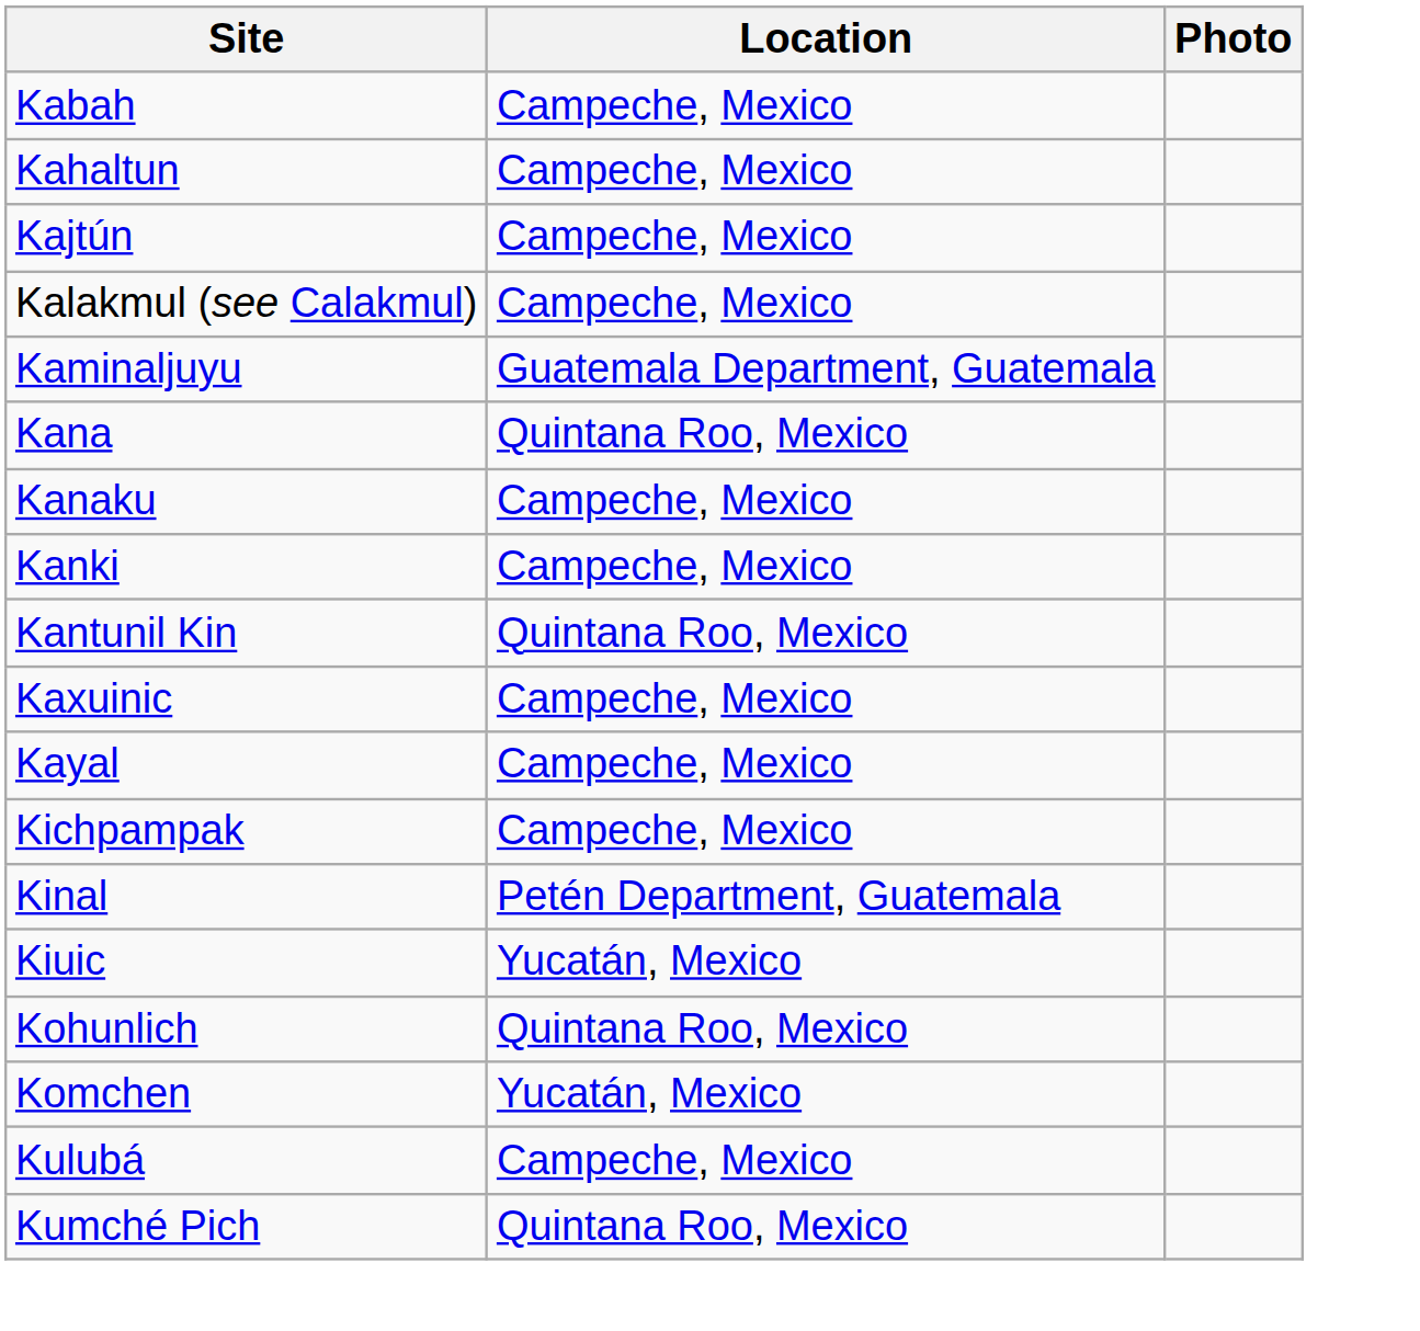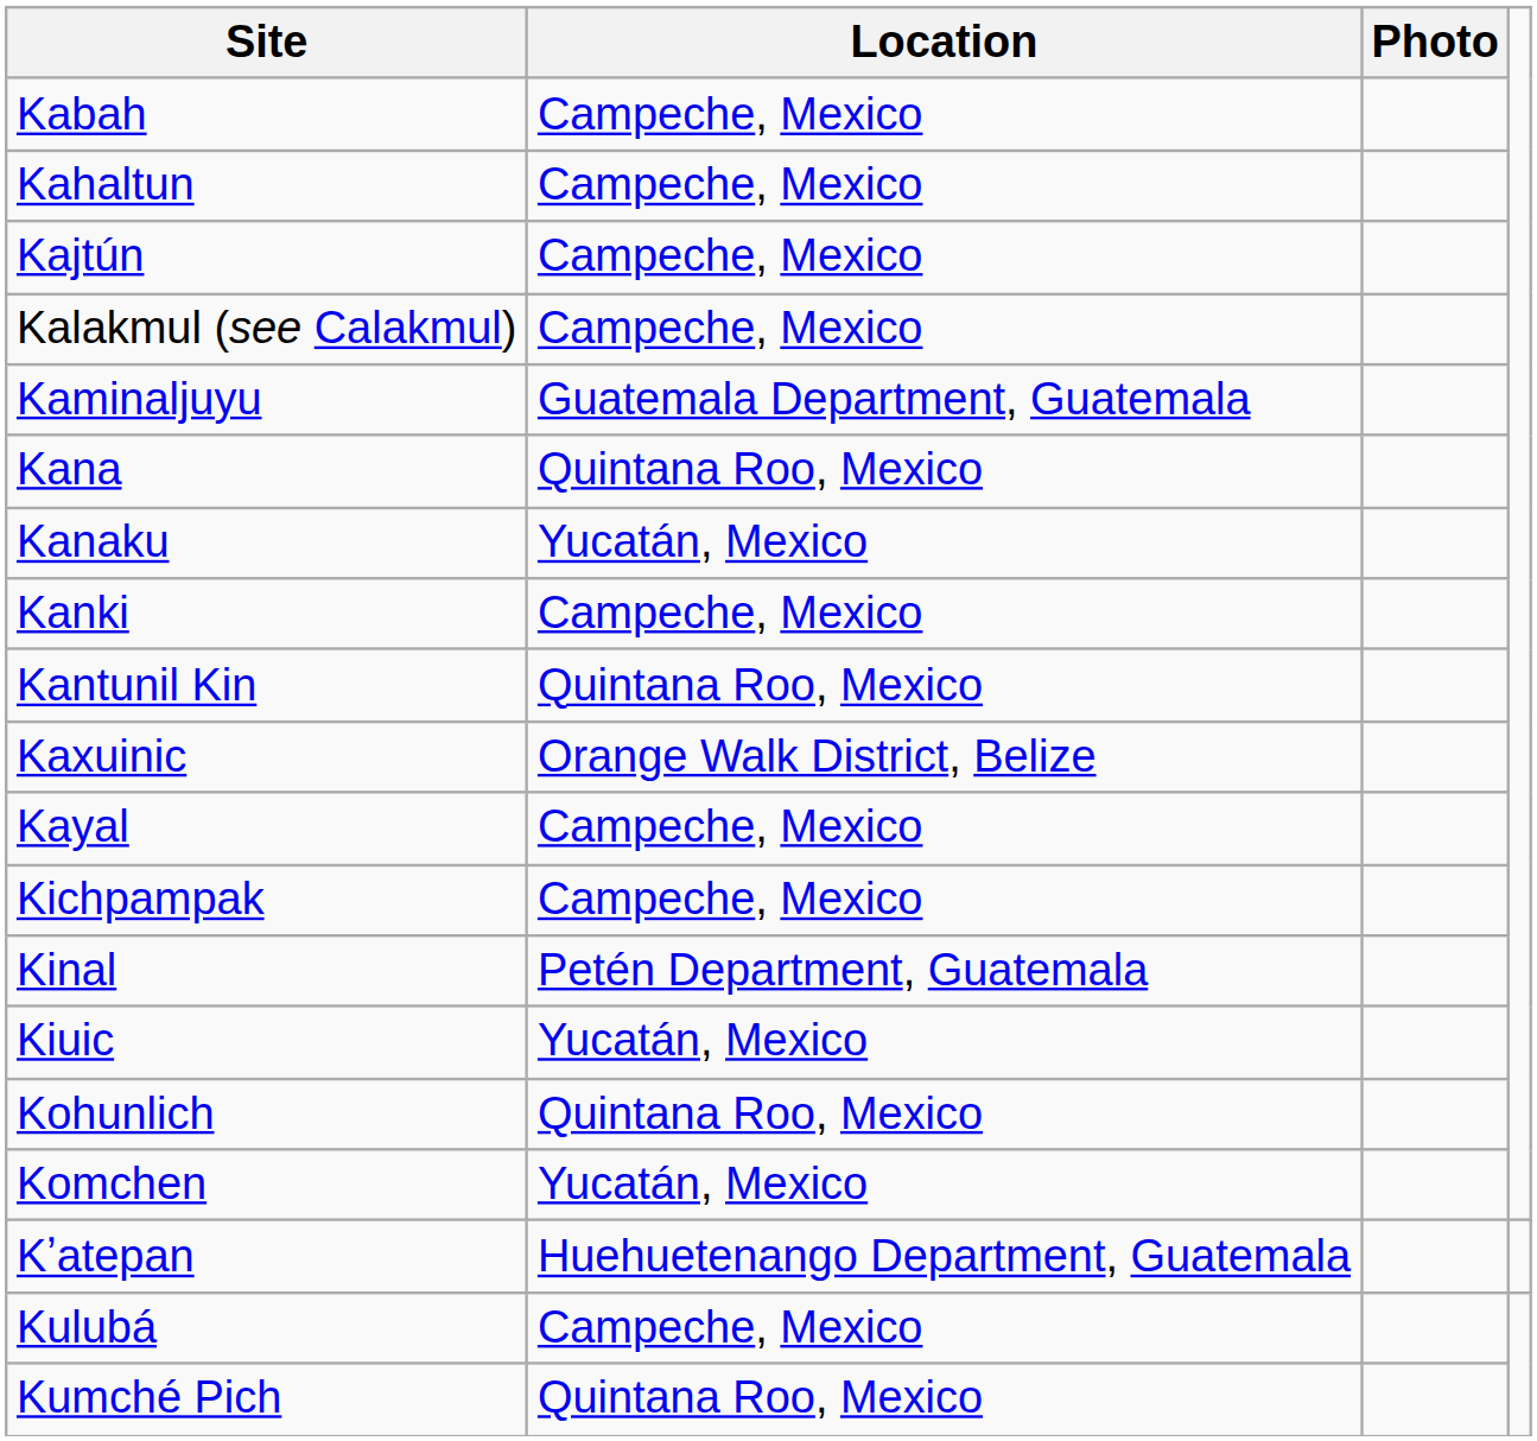Kanaku | Location: Campeche, Mexico -> Yucatán, Mexico
Kaxuinic | Location: Campeche, Mexico -> Orange Walk District, Belize
+ row: Kʼatepan | Huehuetenango Department, Guatemala
